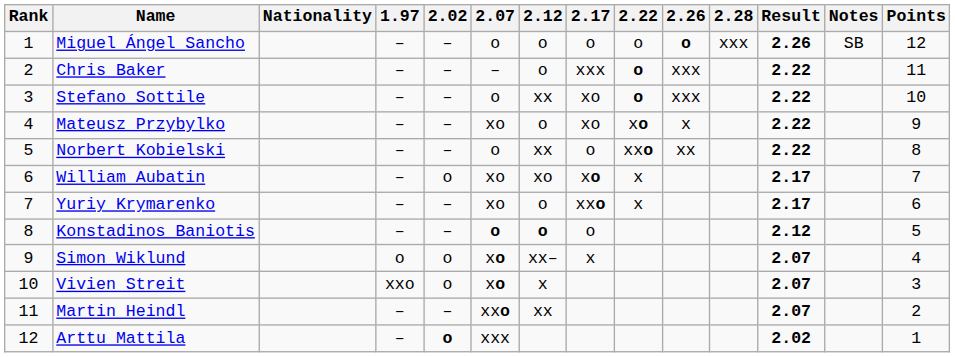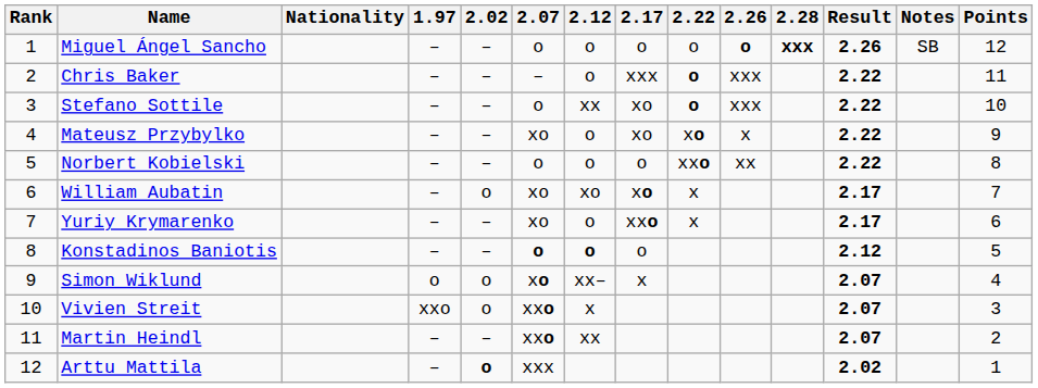Miguel Ángel Sancho | 2.28: normal -> bold
Norbert Kobielski | 2.12: xx -> o
Vivien Streit | 2.07: xo -> xxo
